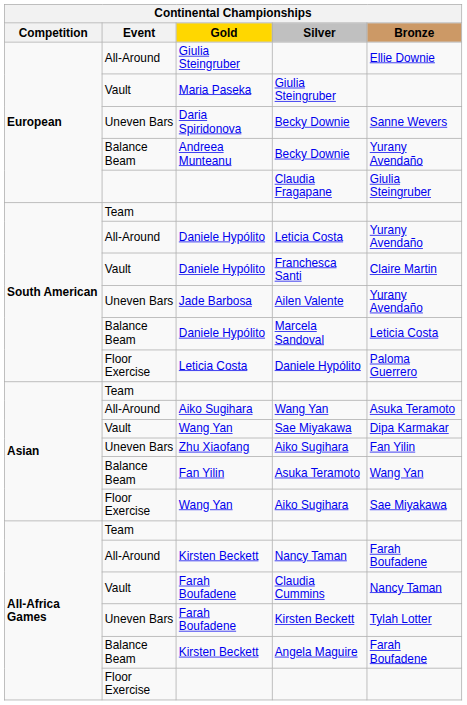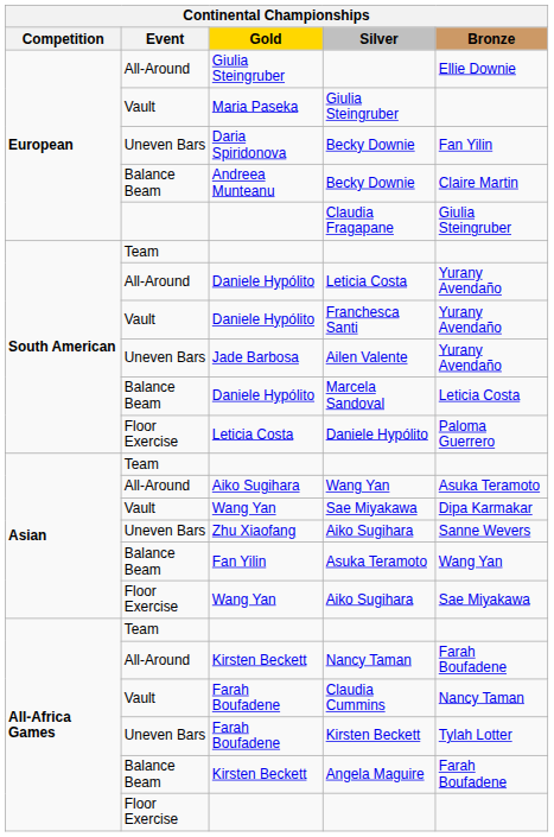Uneven Bars / Becky Downie | Bronze: Sanne Wevers -> Fan Yilin
Balance Beam / Becky Downie | Bronze: Yurany Avendaño -> Claire Martin
Franchesca Santi | Bronze: Claire Martin -> Yurany Avendaño
Uneven Bars / Aiko Sugihara | Bronze: Fan Yilin -> Sanne Wevers
